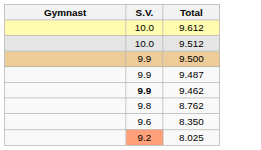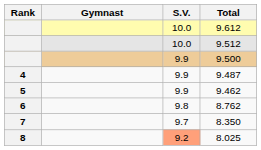+ column: Rank | 4 | 5 | 6 | 7 | 8
9.462 | S.V.: bold -> normal
8.350 | S.V.: 9.6 -> 9.7
